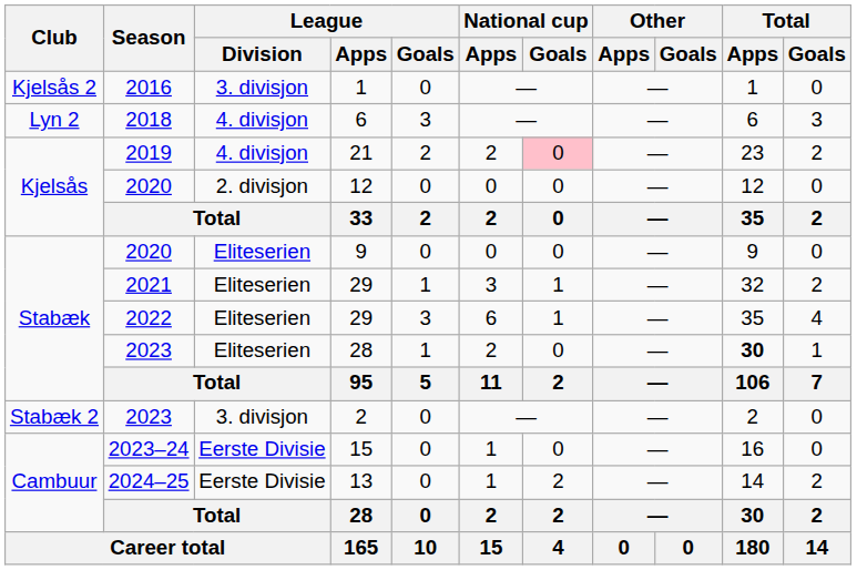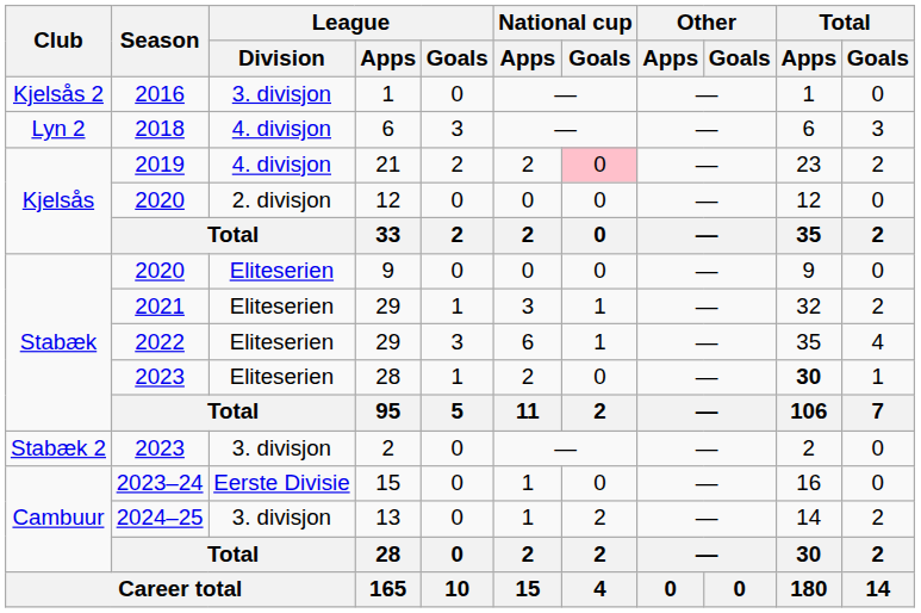13 | League / Division: Eerste Divisie -> 3. divisjon
